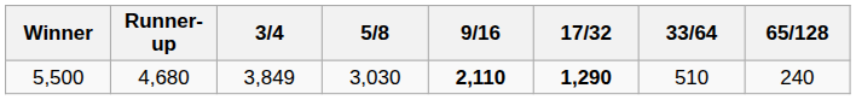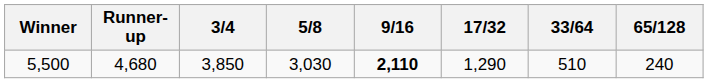5,500 | 3/4: 3,849 -> 3,850
5,500 | 17/32: bold -> normal
